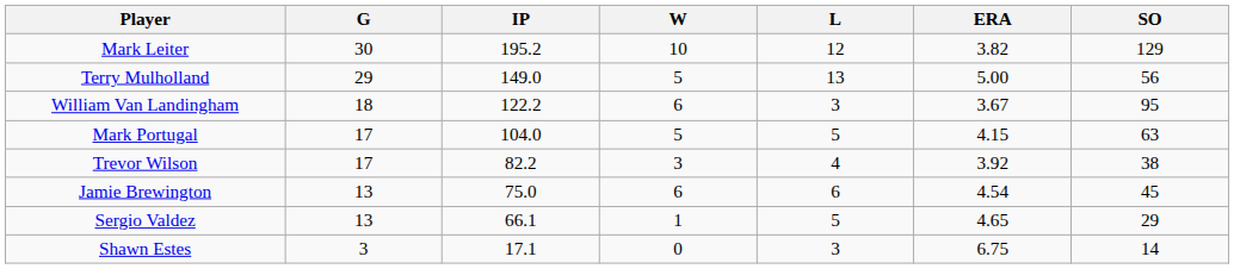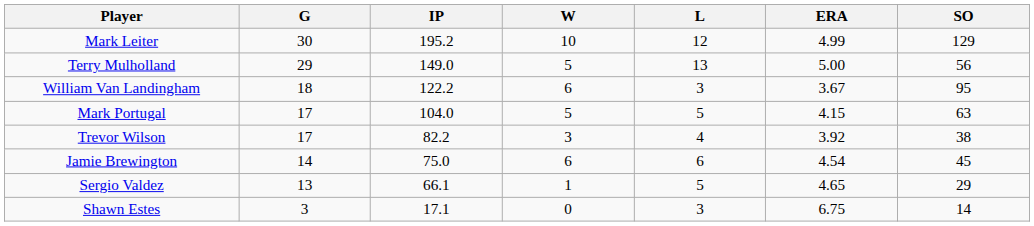Mark Leiter | ERA: 3.82 -> 4.99
Jamie Brewington | G: 13 -> 14
